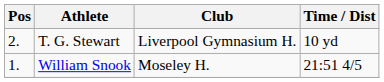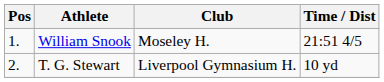rows swapped: William Snook <-> T. G. Stewart
